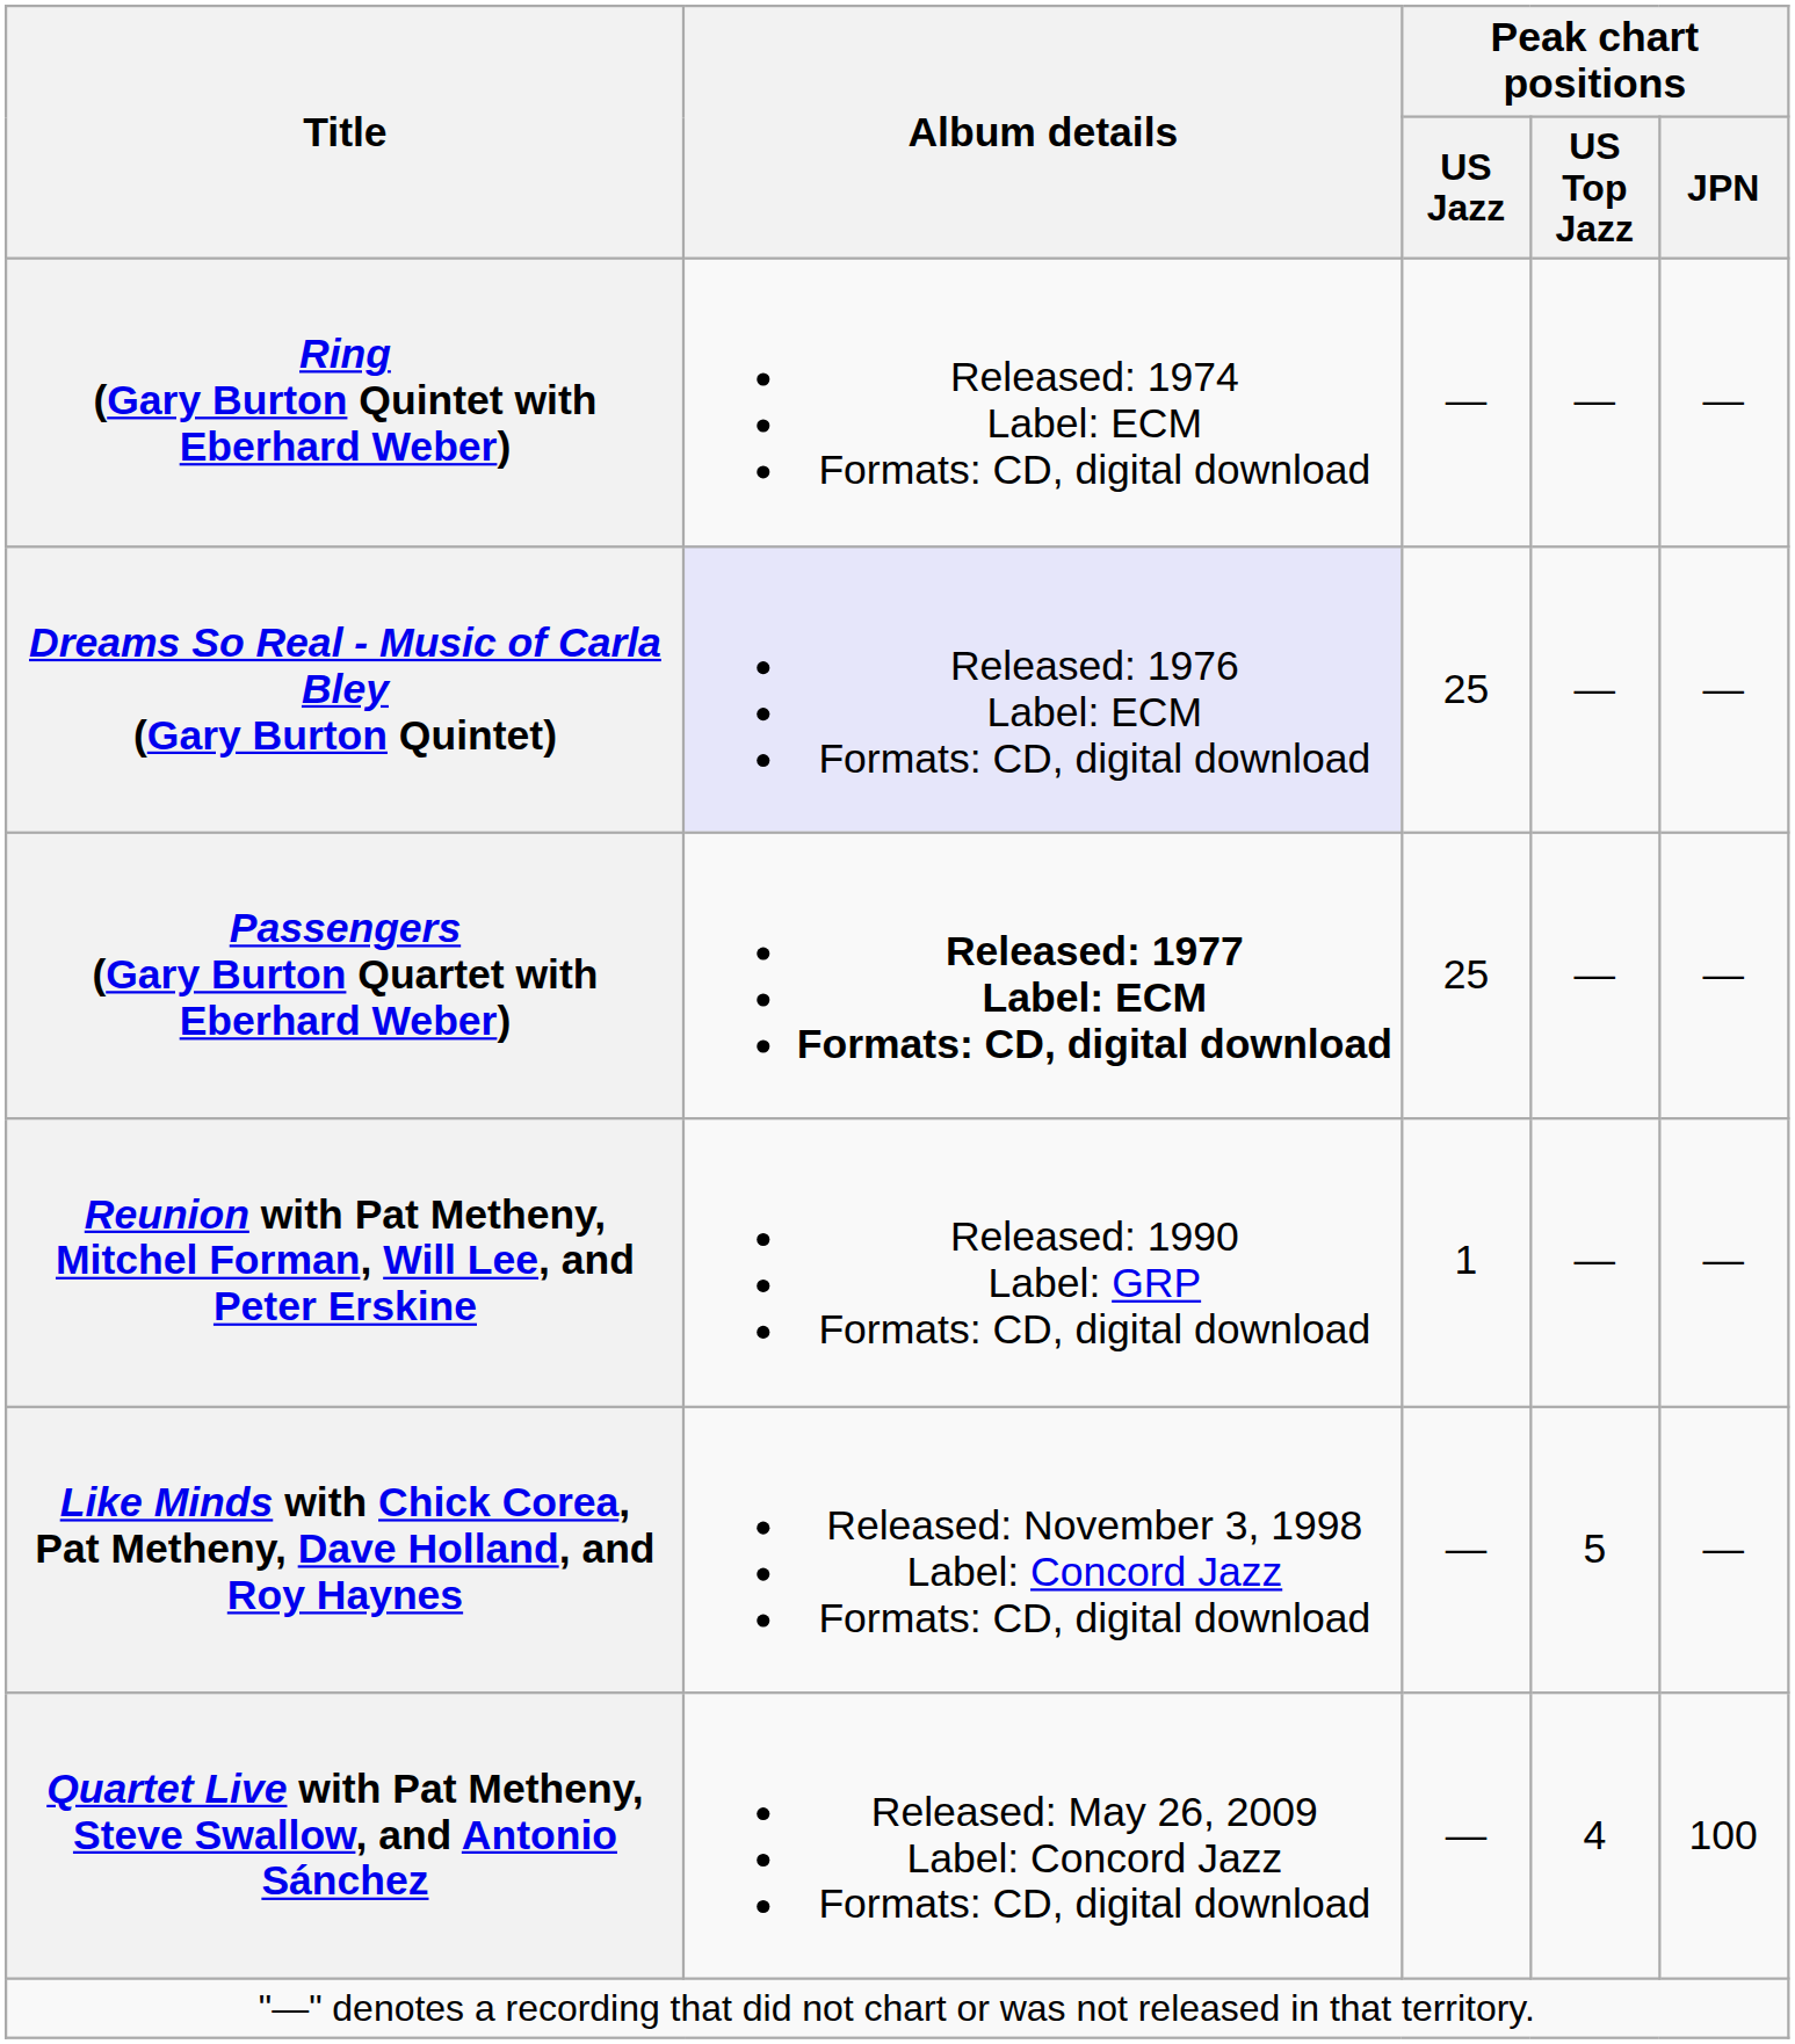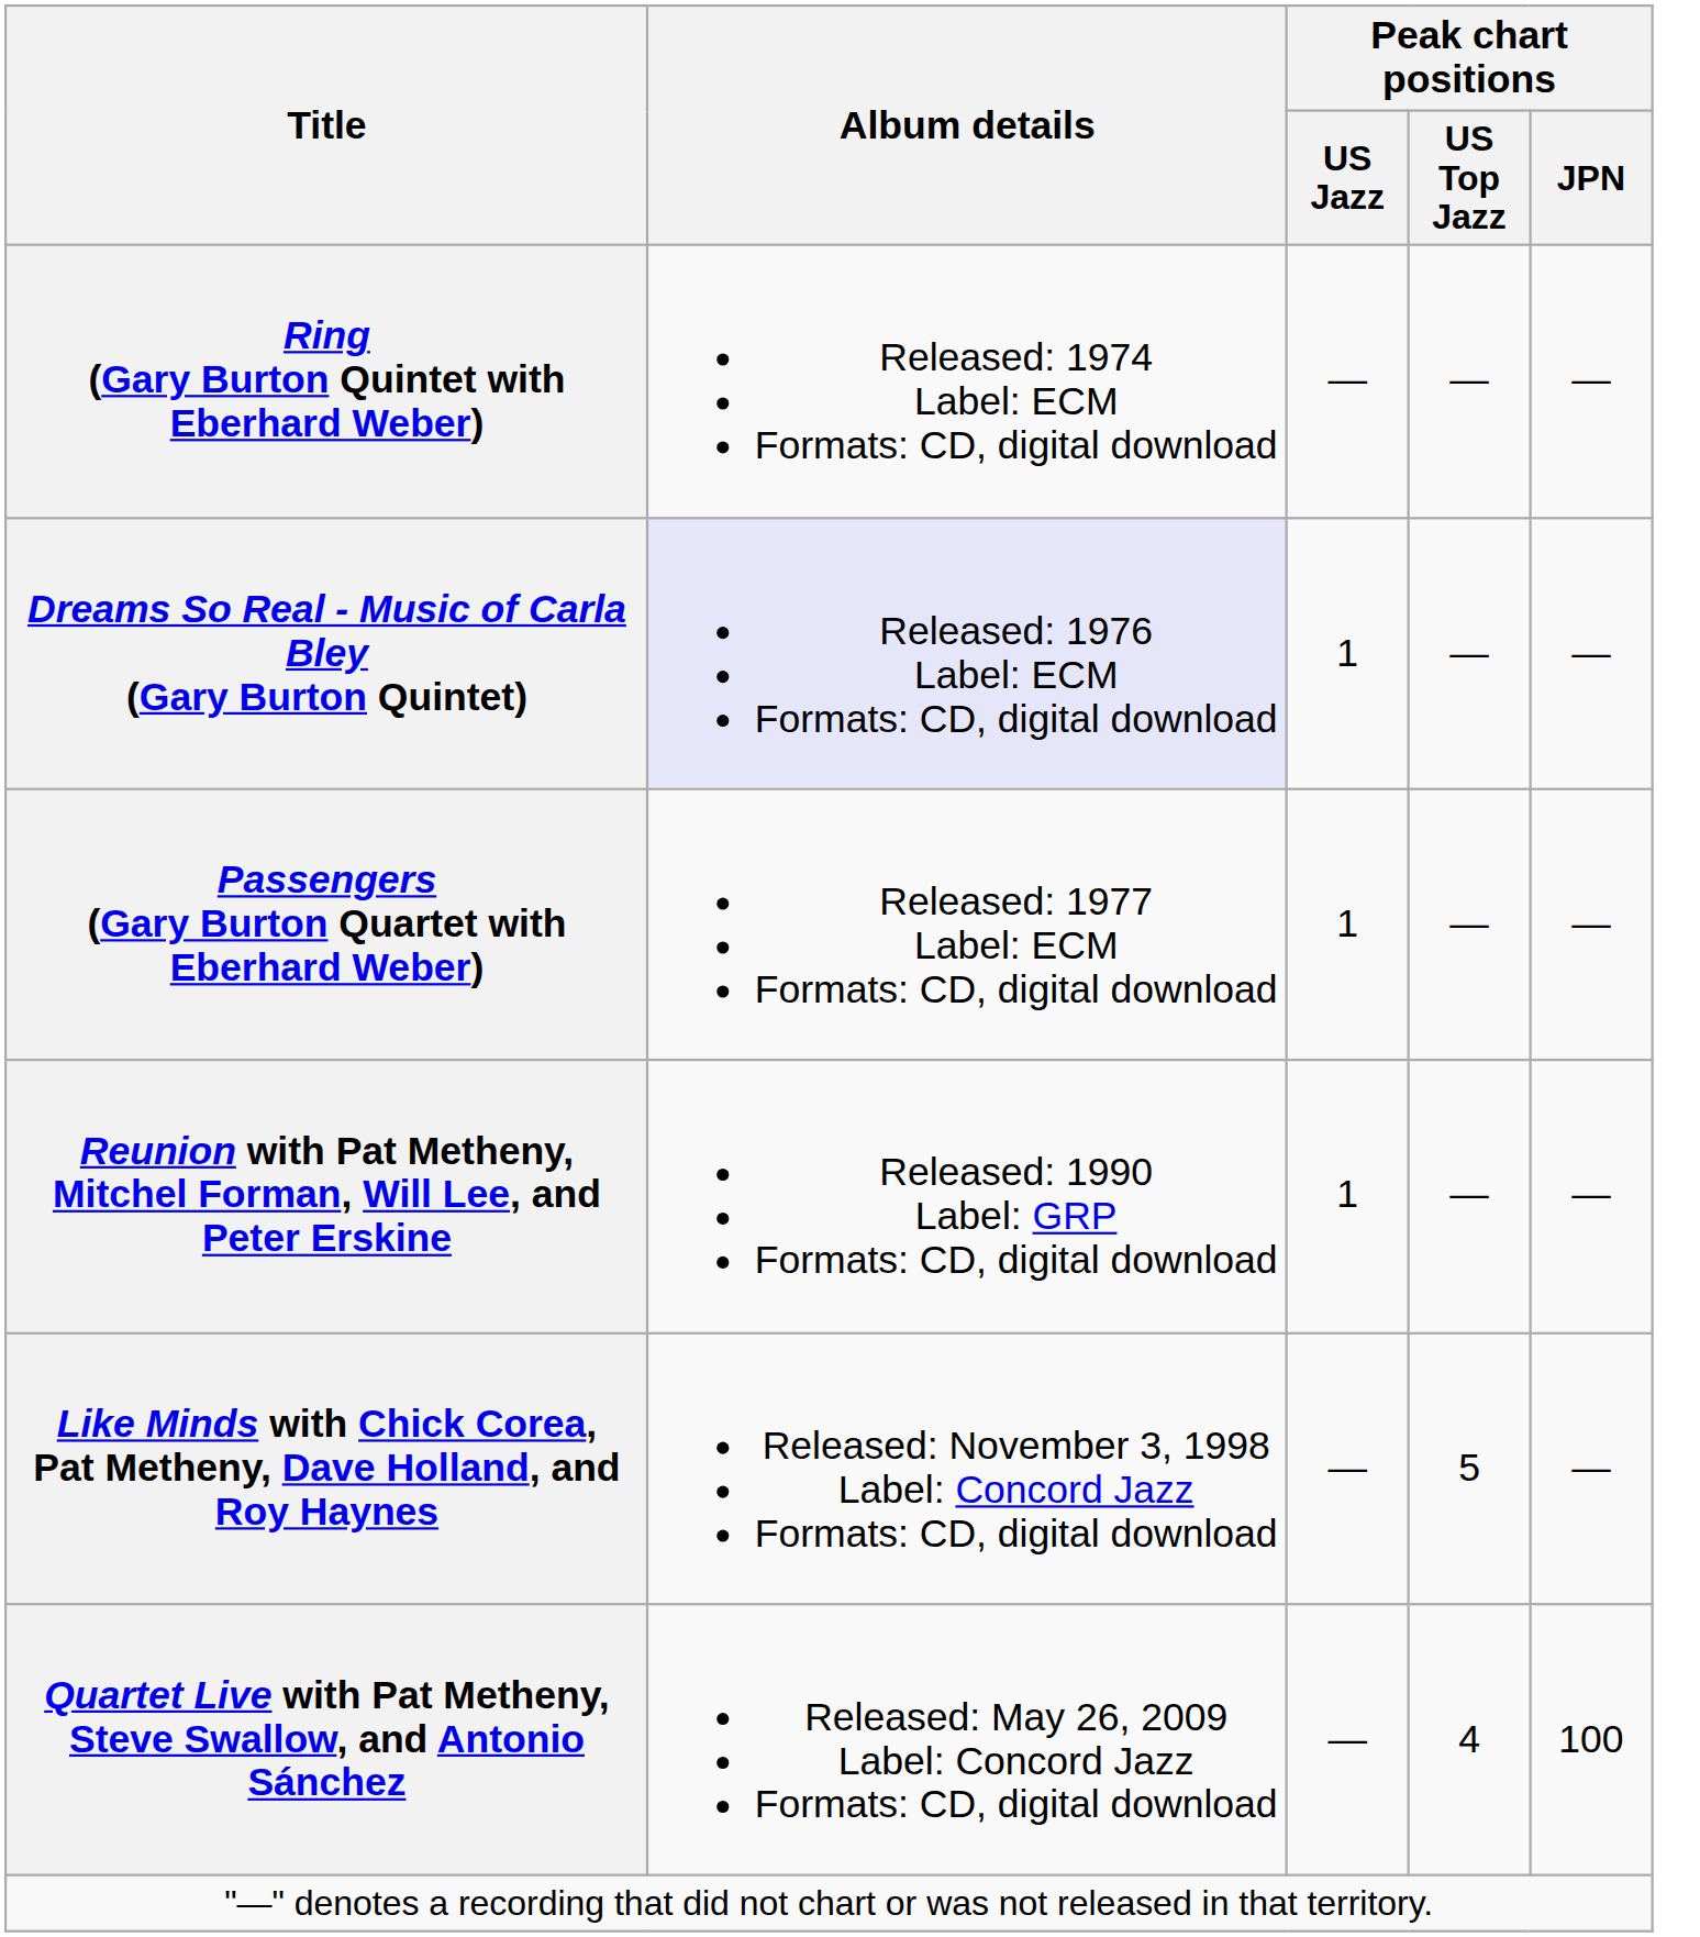Dreams So Real - Music of Carla Bley (Gary Burton Quintet) | Peak chart positions / US Jazz: 25 -> 1
Passengers (Gary Burton Quartet with Eberhard Weber) | Album details: bold -> normal
Passengers (Gary Burton Quartet with Eberhard Weber) | Peak chart positions / US Jazz: 25 -> 1
